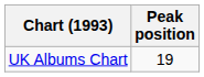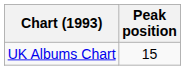UK Albums Chart | Peak position: 19 -> 15
